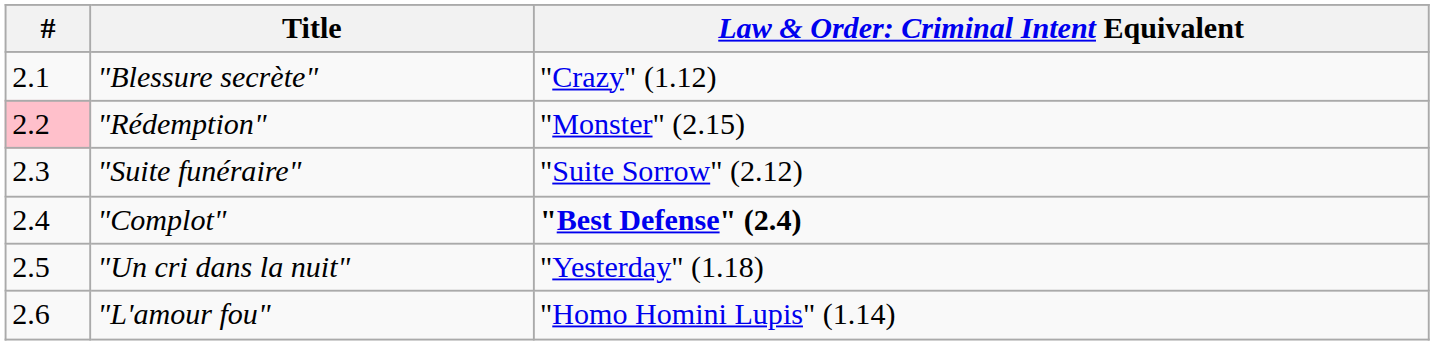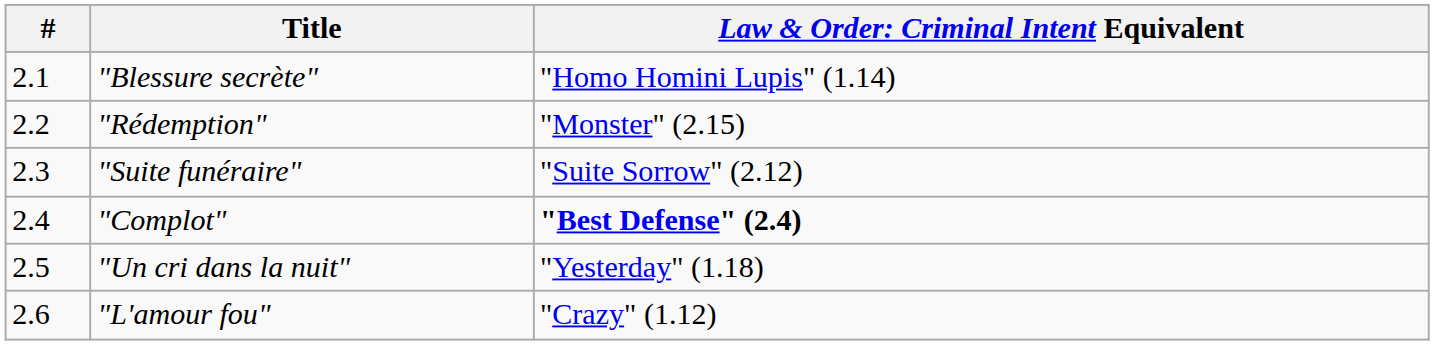"Blessure secrète" | column 3: "Crazy" (1.12) -> "Homo Homini Lupis" (1.14)
"Rédemption" | #: pink background -> no background
"L'amour fou" | column 3: "Homo Homini Lupis" (1.14) -> "Crazy" (1.12)
